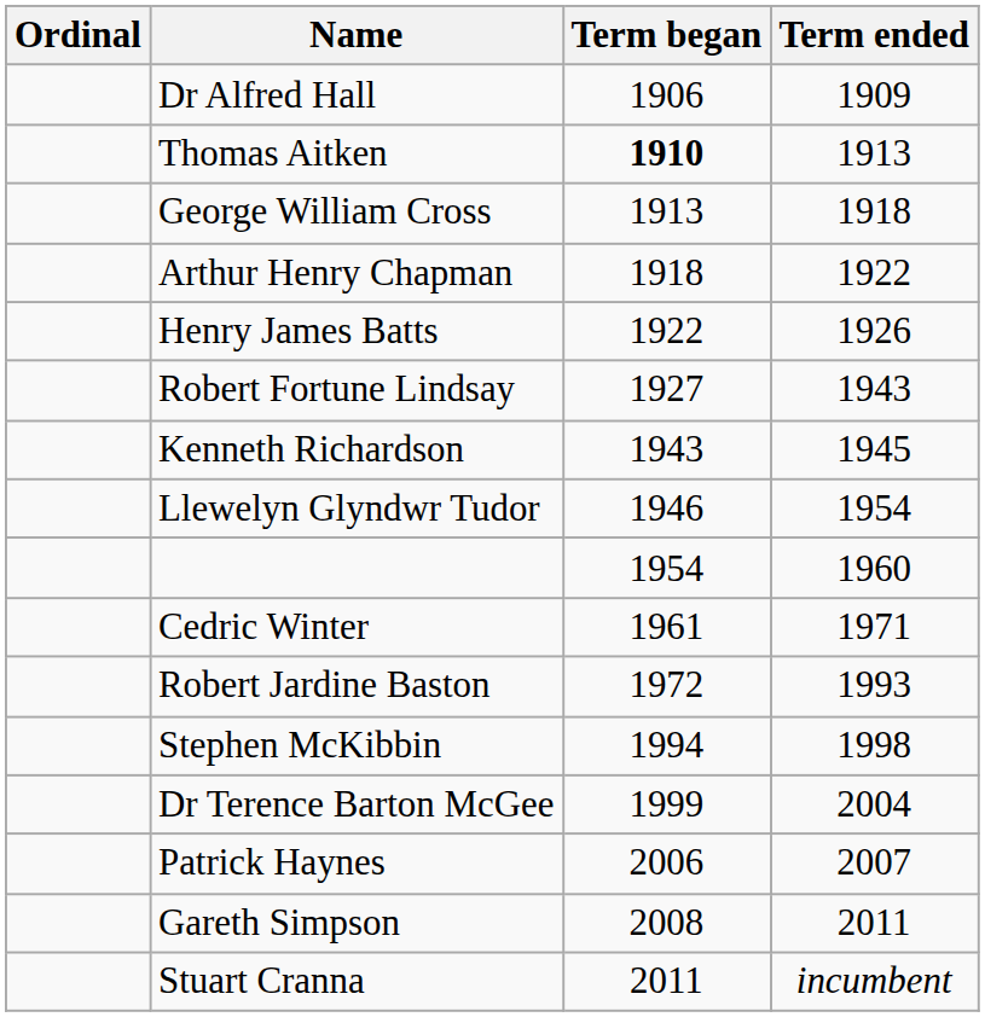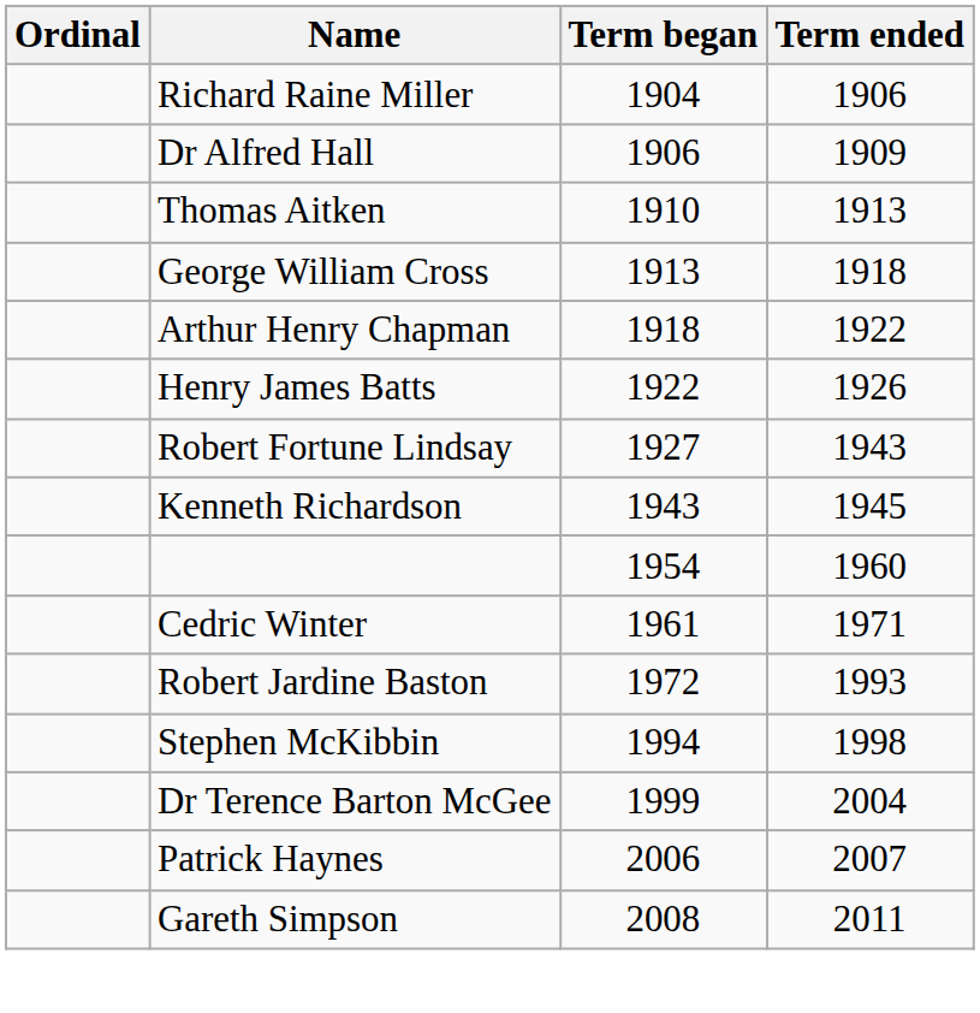+ row: Richard Raine Miller | 1904 | 1906
Thomas Aitken | Term began: bold -> normal
- row: Llewelyn Glyndwr Tudor | 1946 | 1954
- row: Stuart Cranna | 2011 | incumbent
